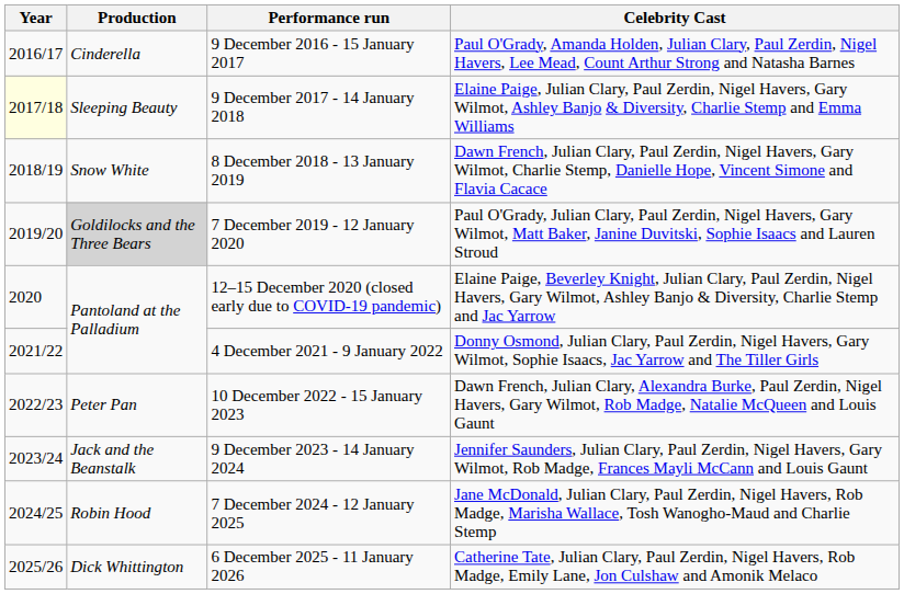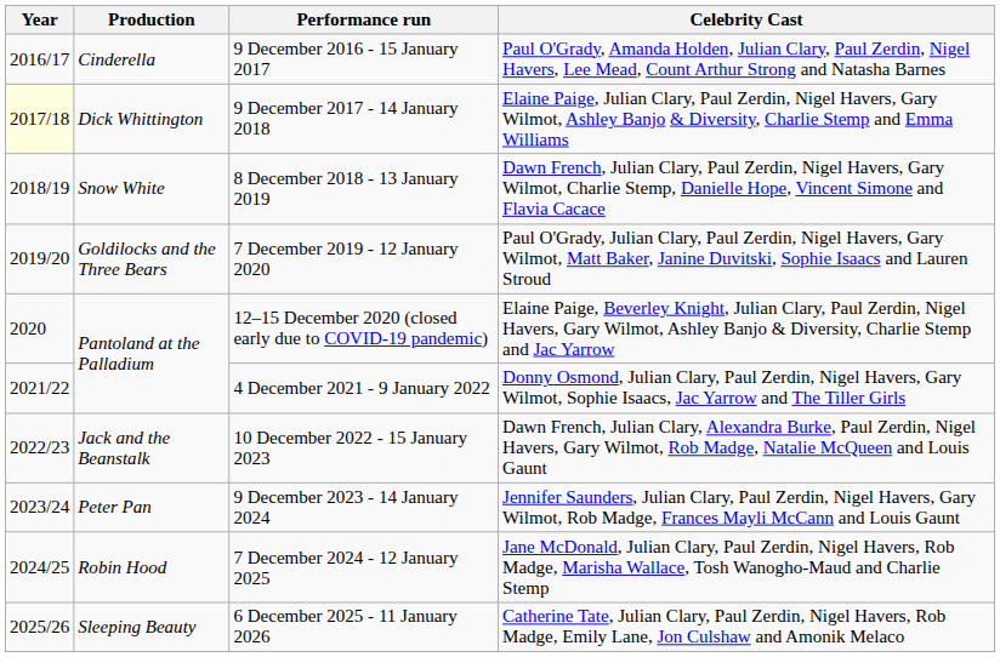9 December 2017 - 14 January 2018 | Production: Sleeping Beauty -> Dick Whittington
7 December 2019 - 12 January 2020 | Production: lightgrey background -> no background
10 December 2022 - 15 January 2023 | Production: Peter Pan -> Jack and the Beanstalk
9 December 2023 - 14 January 2024 | Production: Jack and the Beanstalk -> Peter Pan
6 December 2025 - 11 January 2026 | Production: Dick Whittington -> Sleeping Beauty
